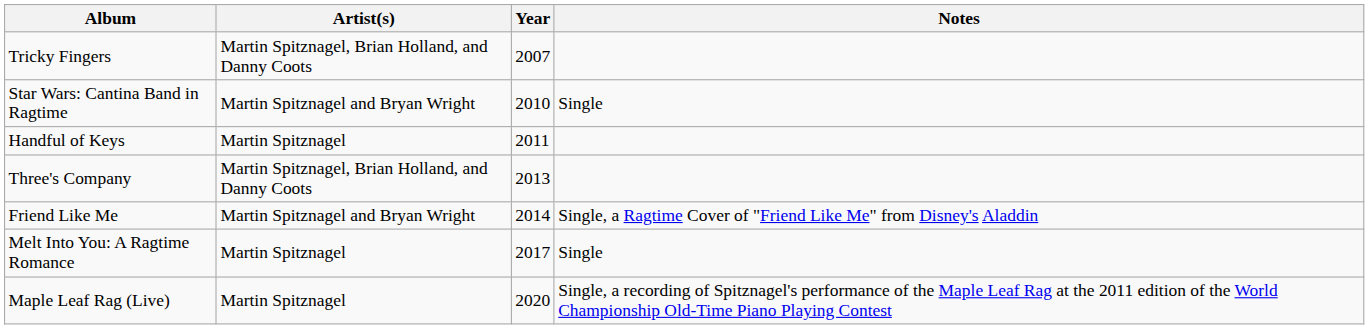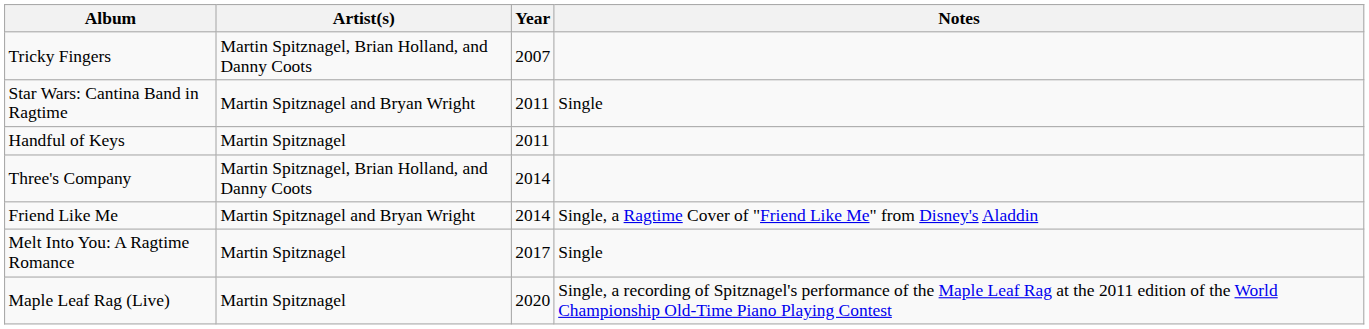Star Wars: Cantina Band in Ragtime | Year: 2010 -> 2011
Three's Company | Year: 2013 -> 2014
